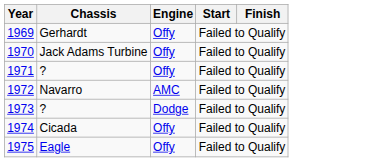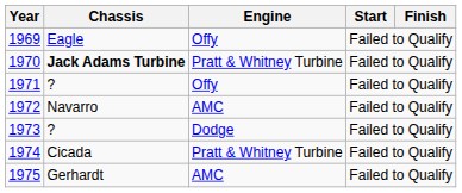1969 | Chassis: Gerhardt -> Eagle
1970 | Chassis: normal -> bold
1970 | Engine: Offy -> Pratt & Whitney Turbine
1974 | Engine: Offy -> Pratt & Whitney Turbine
1975 | Chassis: Eagle -> Gerhardt
1975 | Engine: Offy -> AMC
